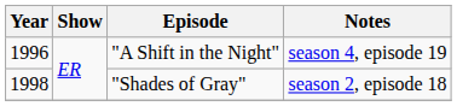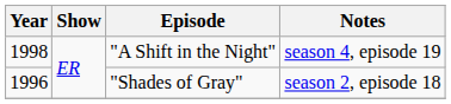"A Shift in the Night" | Year: 1996 -> 1998
"Shades of Gray" | Year: 1998 -> 1996
